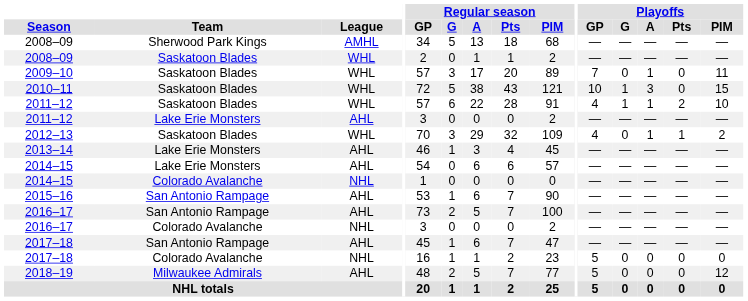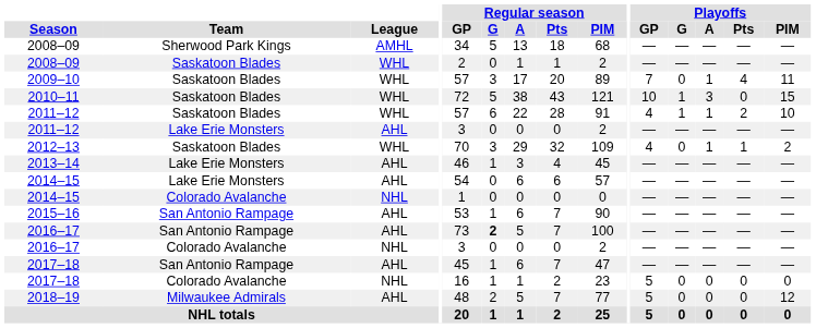2009–10 | Playoffs / Pts: 0 -> 4
2016–17 / San Antonio Rampage | Regular season / G: normal -> bold
